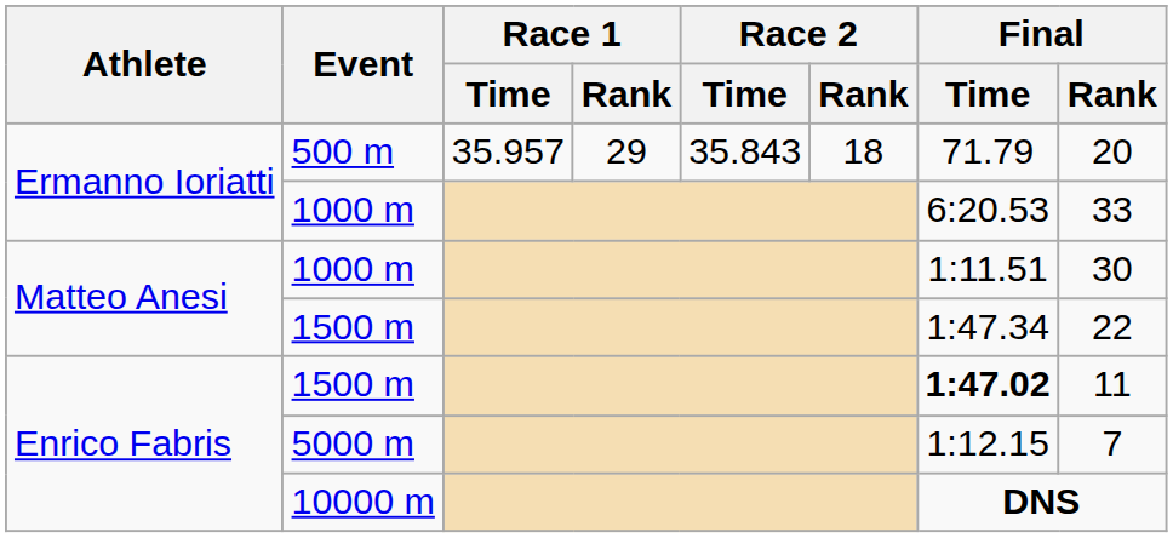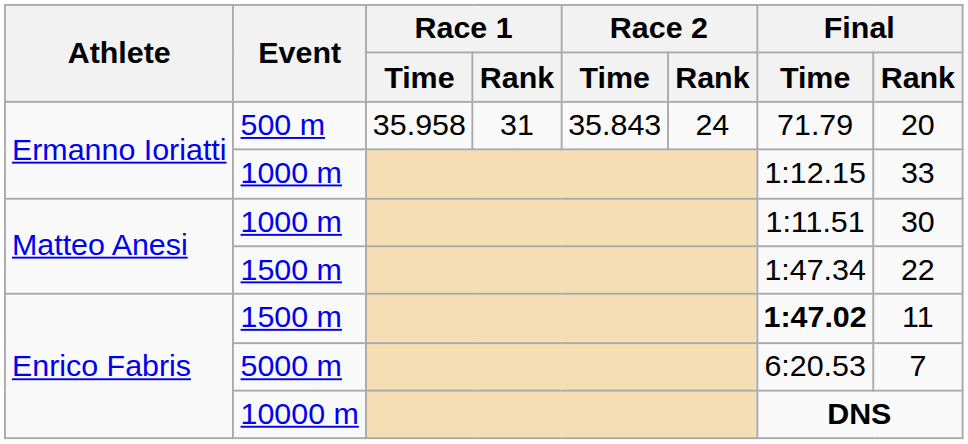500 m | Race 1 / Time: 35.957 -> 35.958
500 m | Race 1 / Rank: 29 -> 31
500 m | Race 2 / Rank: 18 -> 24
Ermanno Ioriatti / 1000 m | Final / Time: 6:20.53 -> 1:12.15
5000 m | Final / Time: 1:12.15 -> 6:20.53
